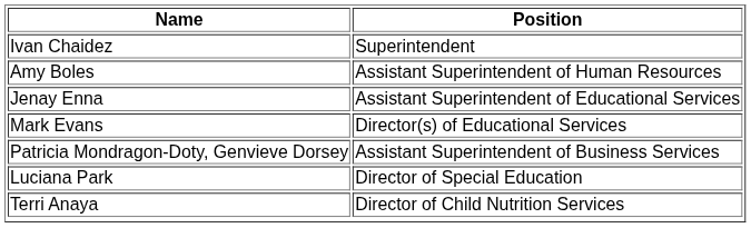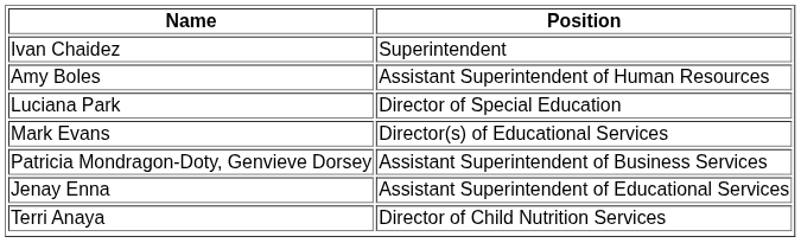rows swapped: Jenay Enna <-> Luciana Park
